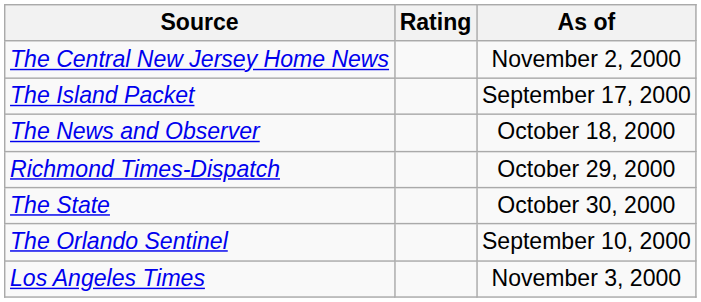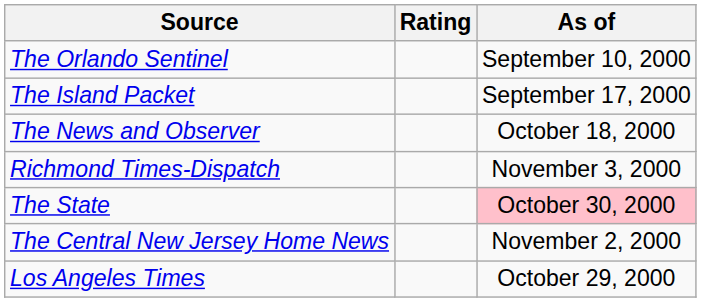rows swapped: The Orlando Sentinel <-> The Central New Jersey Home News
Richmond Times-Dispatch | As of: October 29, 2000 -> November 3, 2000
The State | As of: no background -> pink background
Los Angeles Times | As of: November 3, 2000 -> October 29, 2000
